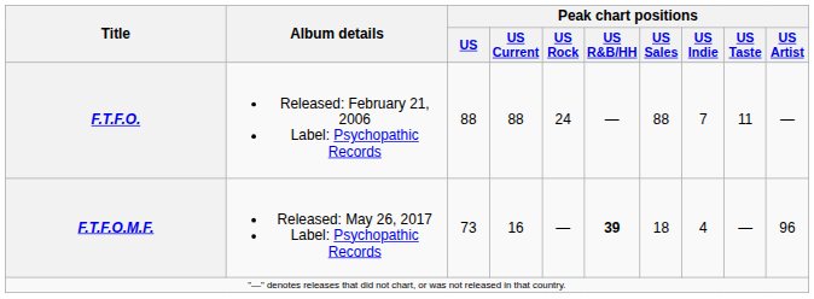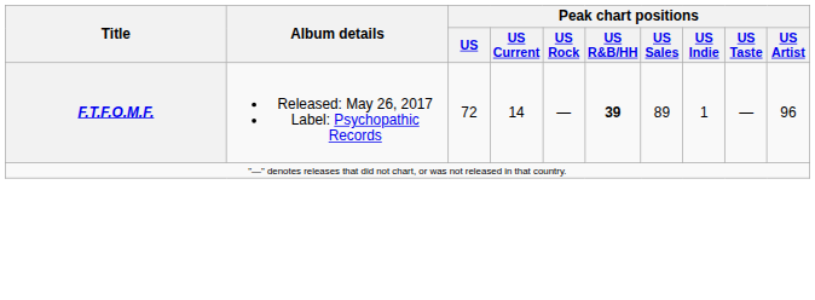- row: F.T.F.O. | Released: February 21, 2006 Label: Psychopathic Records | 88 | 88 | 24 | — | 88 | 7 | 11 | —
F.T.F.O.M.F. | Peak chart positions / US: 73 -> 72
F.T.F.O.M.F. | Peak chart positions / US Current: 16 -> 14
F.T.F.O.M.F. | Peak chart positions / US Sales: 18 -> 89
F.T.F.O.M.F. | Peak chart positions / US Indie: 4 -> 1
